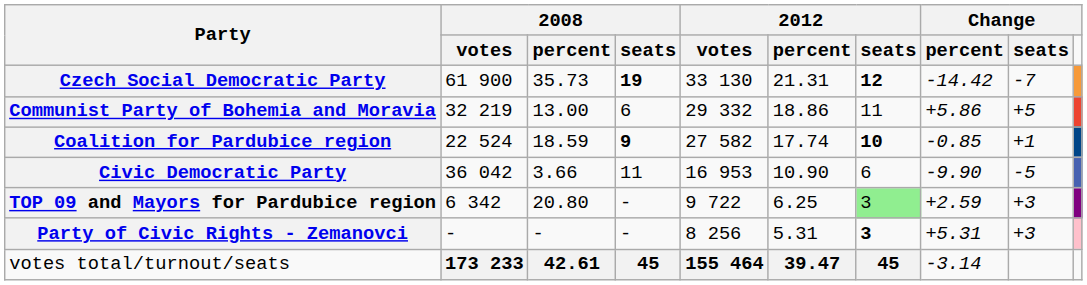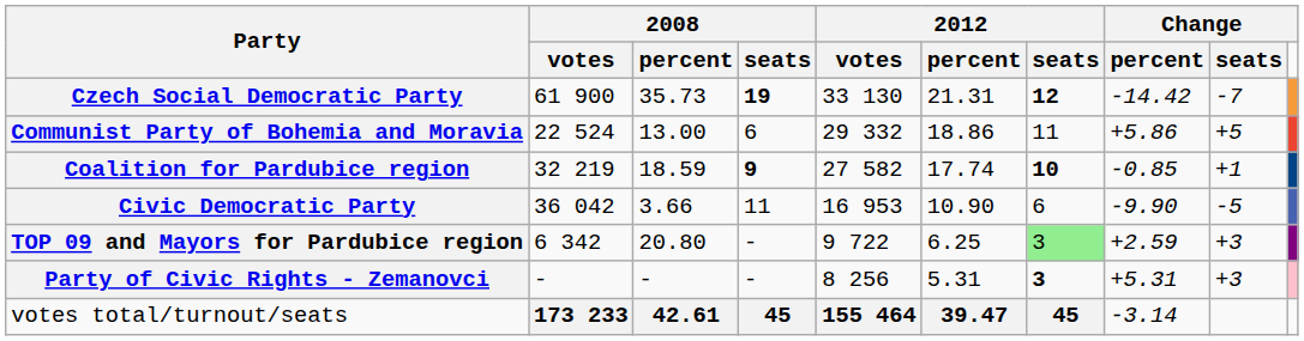Communist Party of Bohemia and Moravia | column 2: 32 219 -> 22 524
Coalition for Pardubice region | column 2: 22 524 -> 32 219
